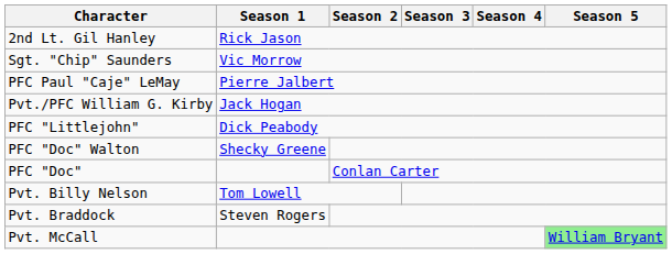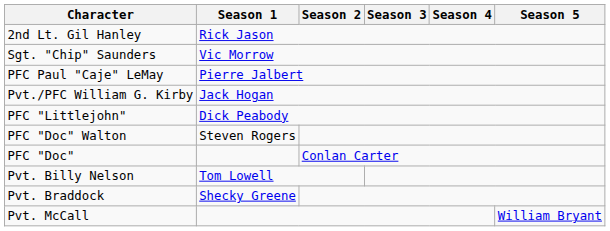PFC "Doc" Walton | Season 1: Shecky Greene -> Steven Rogers
Pvt. Braddock | Season 1: Steven Rogers -> Shecky Greene
Pvt. McCall | Season 5: lightgreen background -> no background
